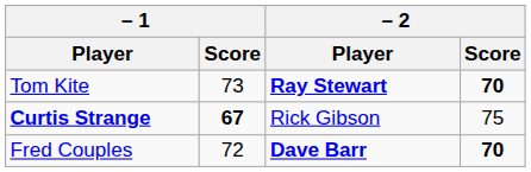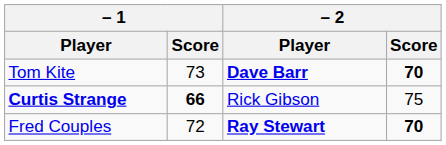Tom Kite | – 2 / Player: Ray Stewart -> Dave Barr
Curtis Strange | – 1 / Score: 67 -> 66
Fred Couples | – 2 / Player: Dave Barr -> Ray Stewart
